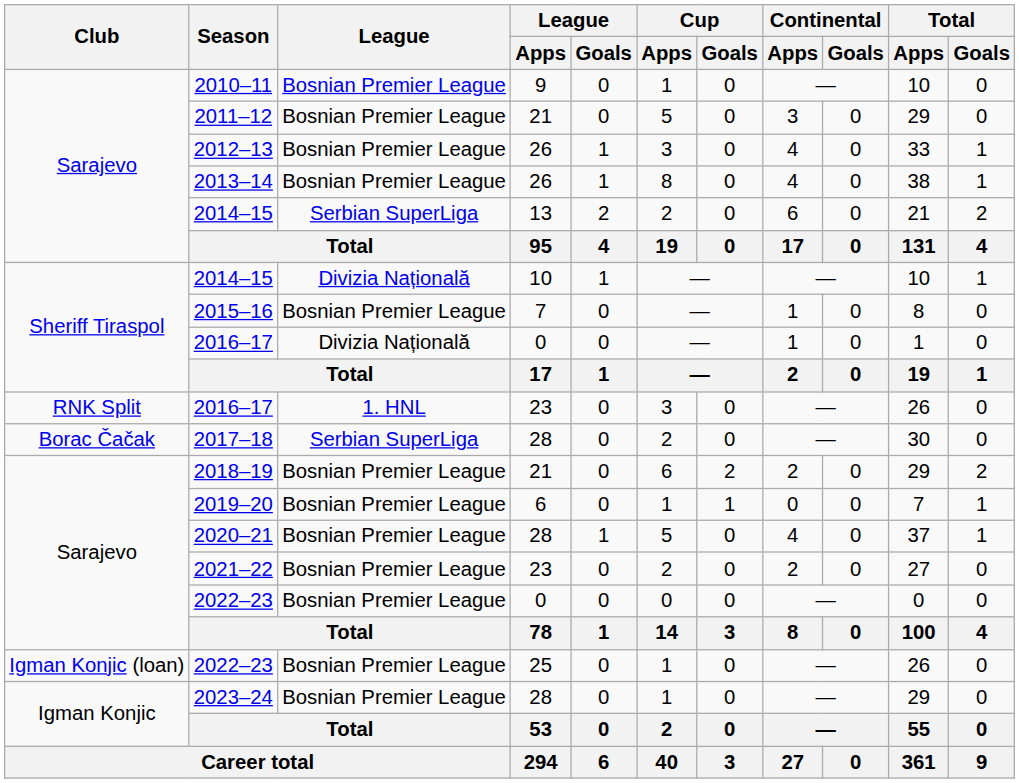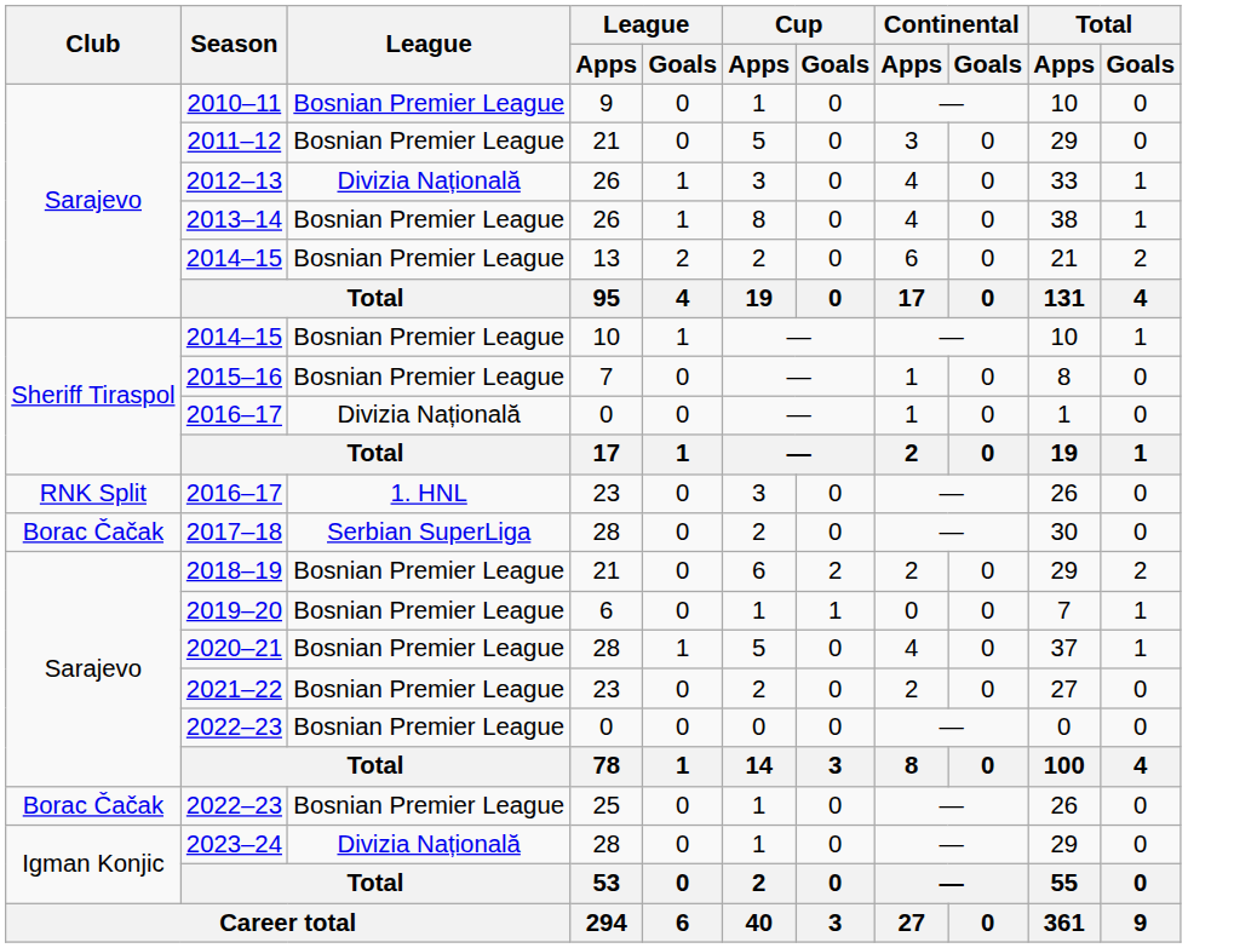2012–13 | League: Bosnian Premier League -> Divizia Națională
2014–15 / 13 | League: Serbian SuperLiga -> Bosnian Premier League
2014–15 / 10 | League: Divizia Națională -> Bosnian Premier League
2022–23 / 25 | Club: Igman Konjic (loan) -> Borac Čačak
2023–24 | League: Bosnian Premier League -> Divizia Națională
